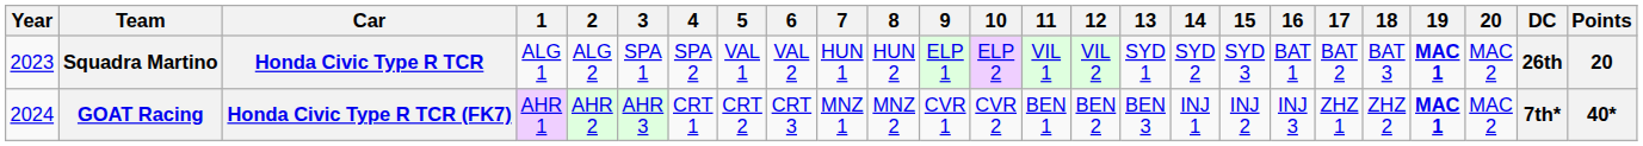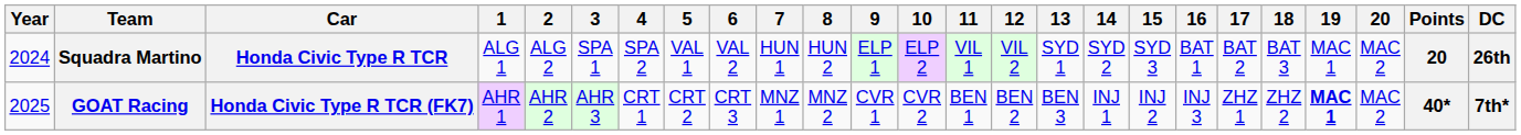columns swapped: DC <-> Points
Squadra Martino | Year: 2023 -> 2024
Squadra Martino | 19: bold -> normal
GOAT Racing | Year: 2024 -> 2025
